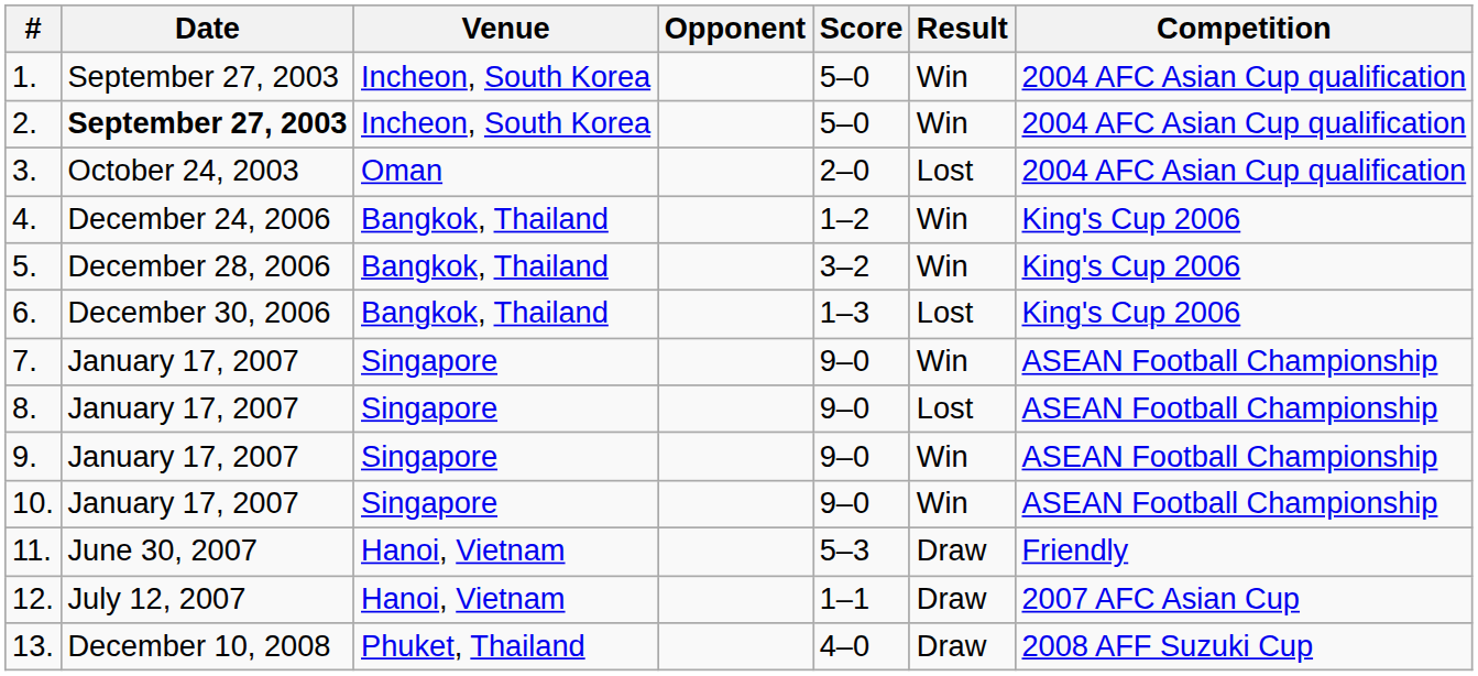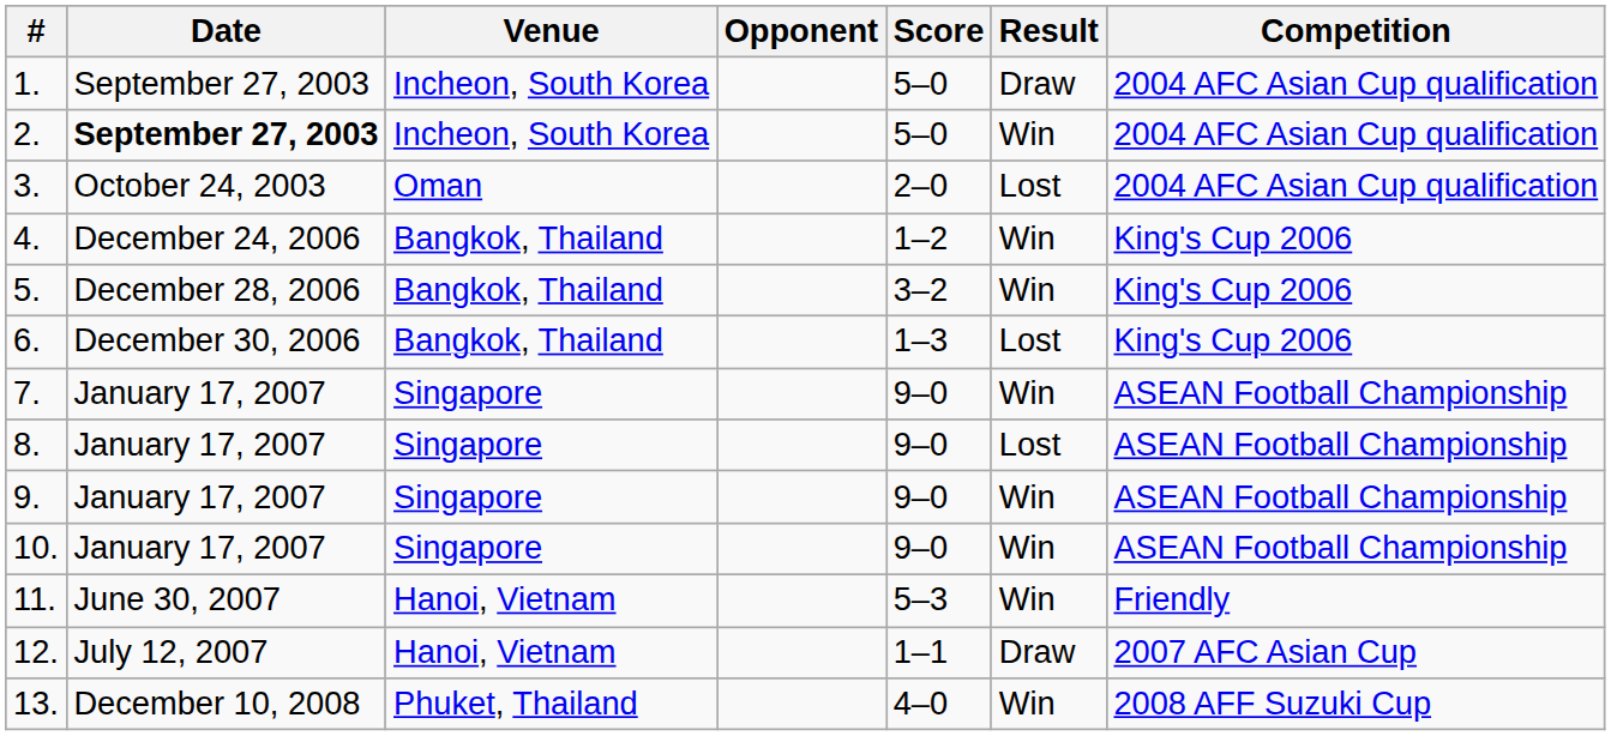1. | Result: Win -> Draw
11. | Result: Draw -> Win
13. | Result: Draw -> Win
